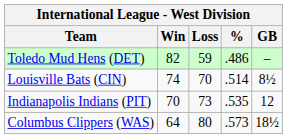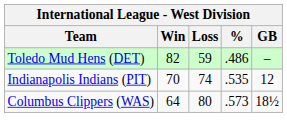- row: Louisville Bats (CIN) | 74 | 70 | .514 | 8½
Indianapolis Indians (PIT) | Loss: 73 -> 74
